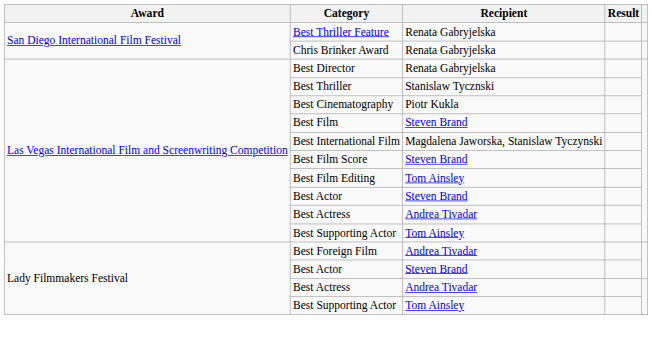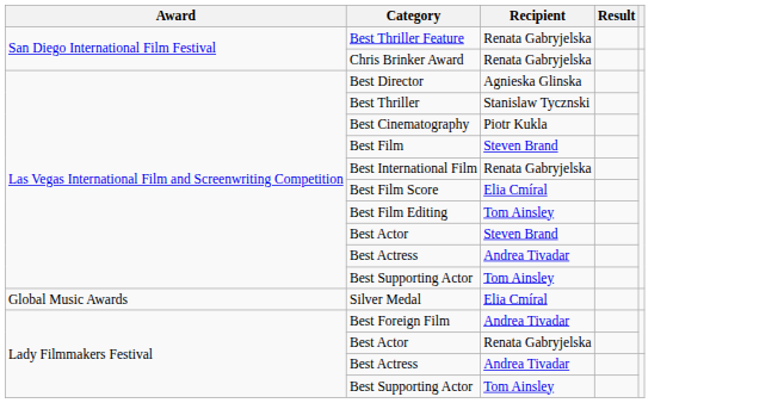Best Director | Recipient: Renata Gabryjelska -> Agnieska Glinska
Best International Film | Recipient: Magdalena Jaworska, Stanislaw Tyczynski -> Renata Gabryjelska
Best Film Score | Recipient: Steven Brand -> Elia Cmíral
+ row: Global Music Awards | Silver Medal | Elia Cmíral
Lady Filmmakers Festival / Best Actor | Recipient: Steven Brand -> Renata Gabryjelska
